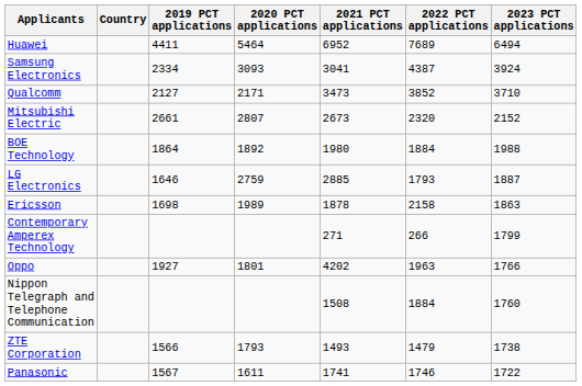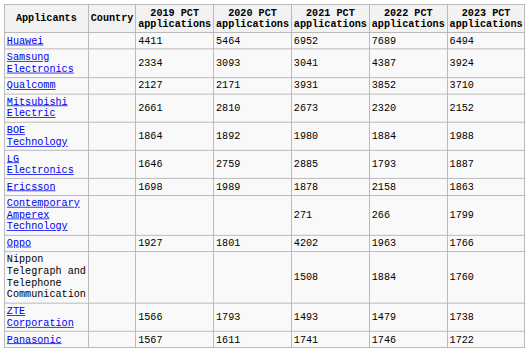Qualcomm | 2021 PCT applications: 3473 -> 3931
Mitsubishi Electric | 2020 PCT applications: 2807 -> 2810
